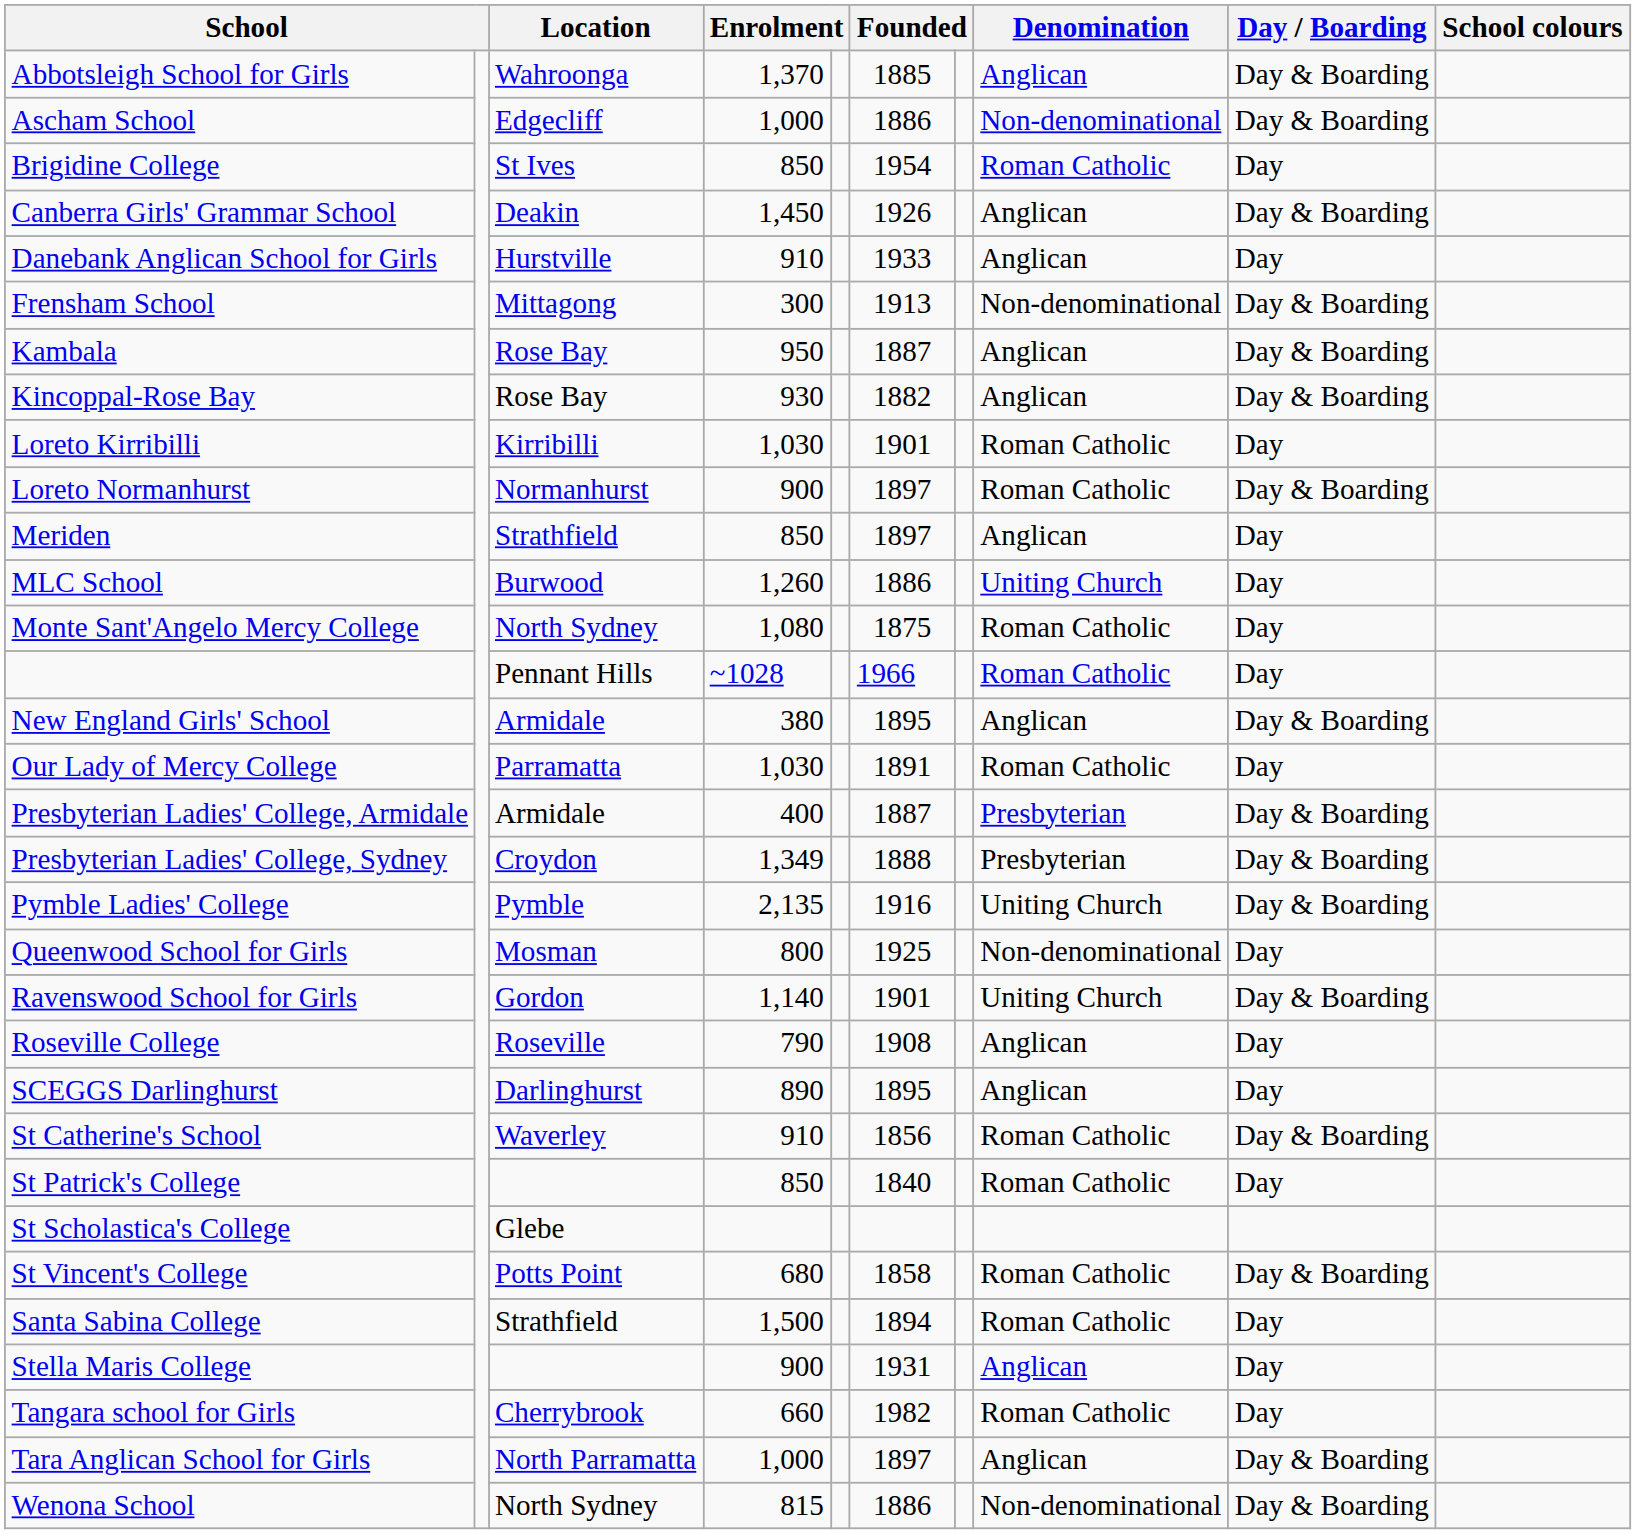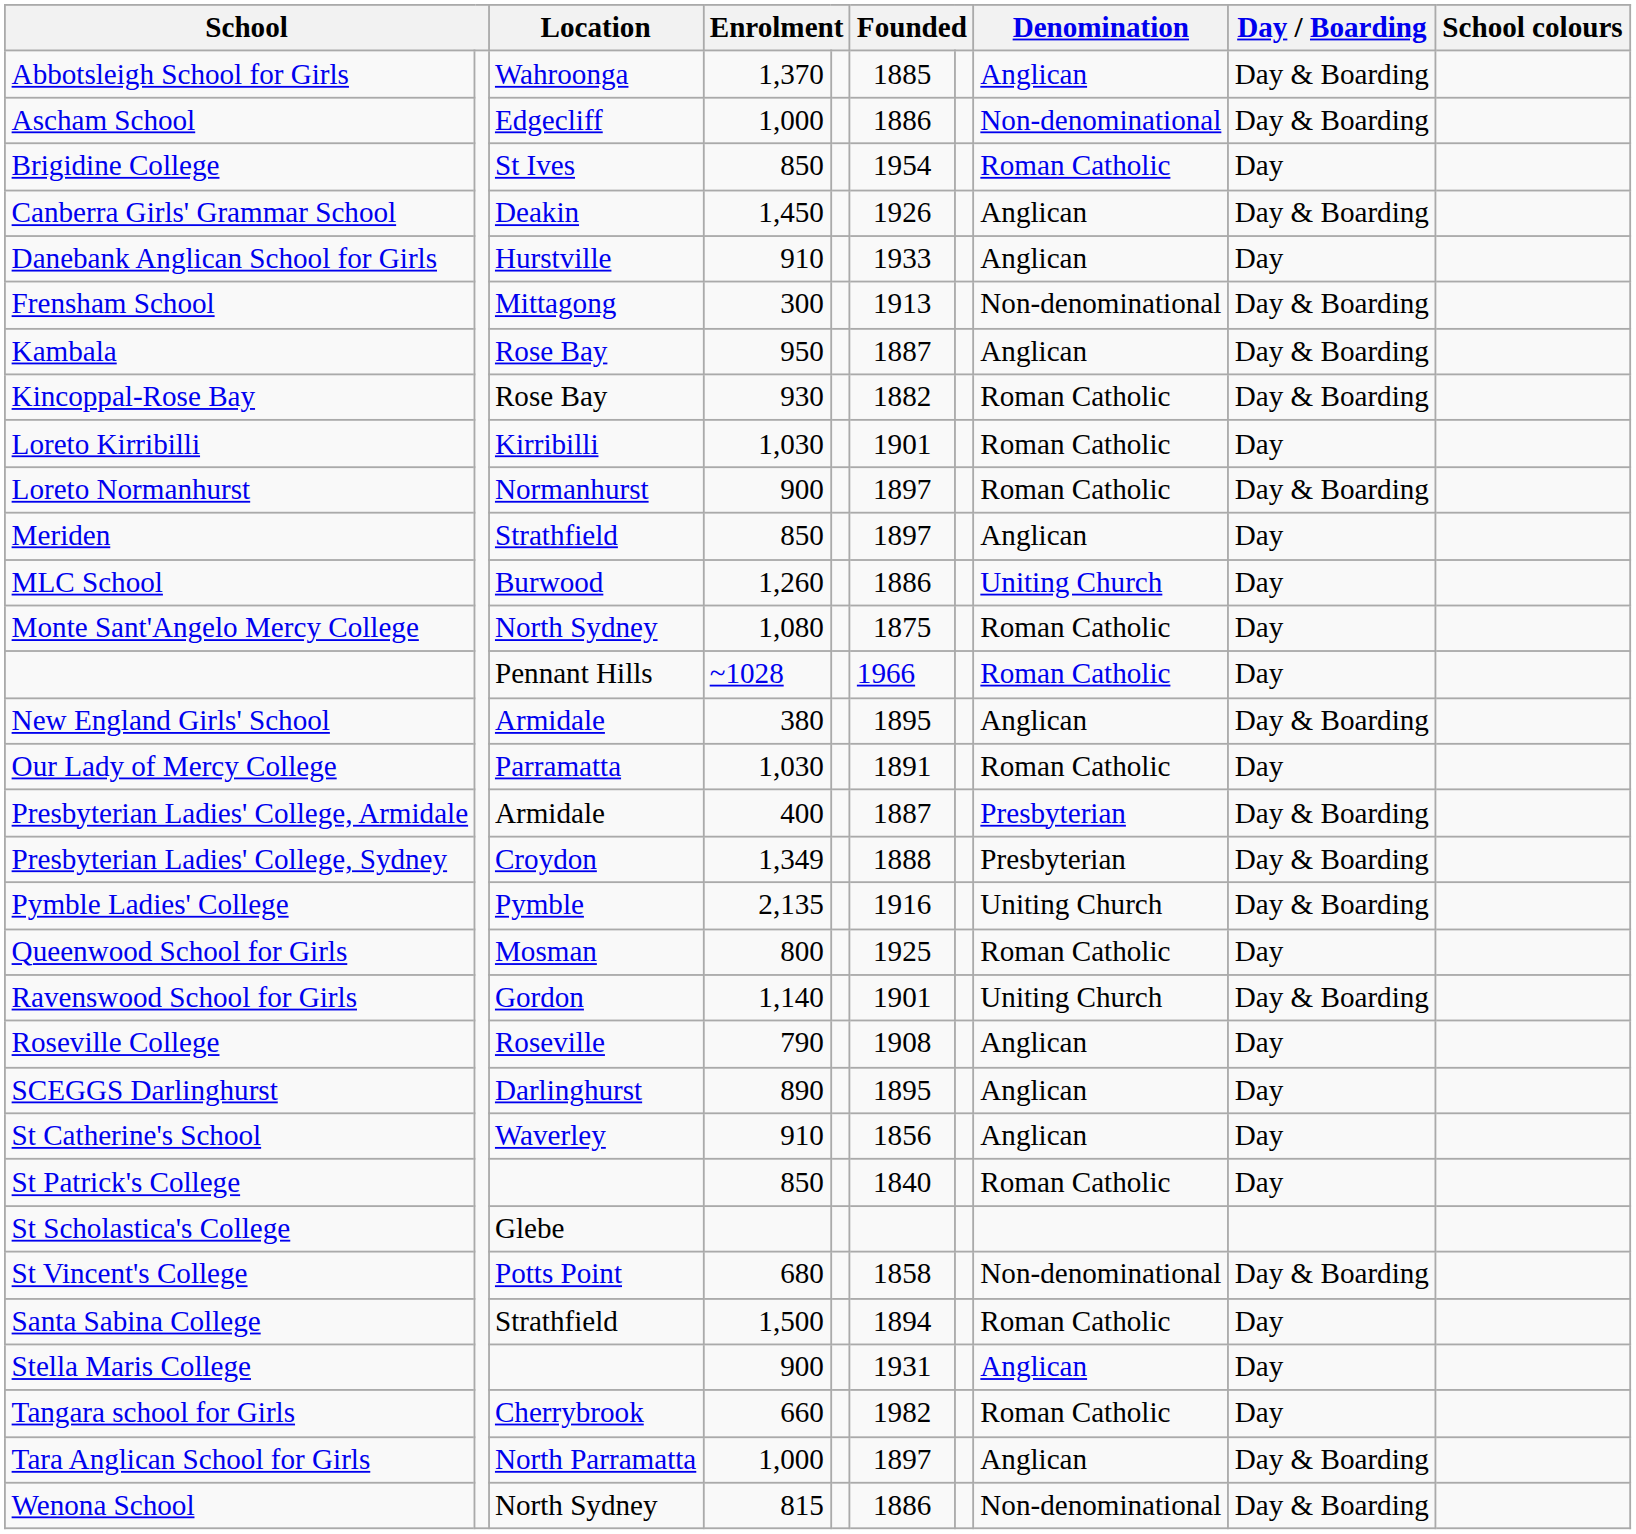Kincoppal-Rose Bay | Denomination: Anglican -> Roman Catholic
Queenwood School for Girls | Denomination: Non-denominational -> Roman Catholic
St Catherine's School | Denomination: Roman Catholic -> Anglican
St Catherine's School | Day / Boarding: Day & Boarding -> Day
St Vincent's College | Denomination: Roman Catholic -> Non-denominational
